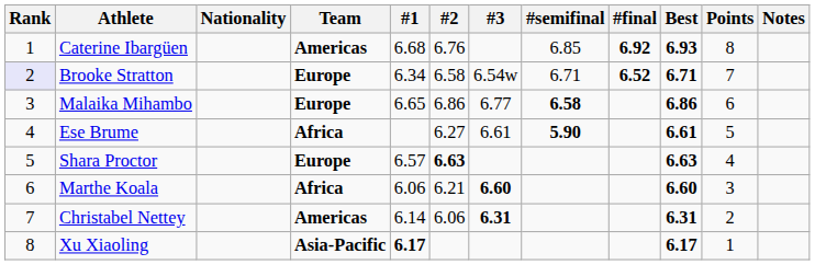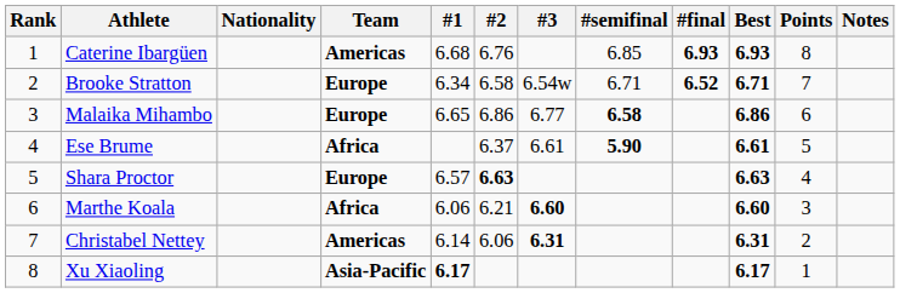Caterine Ibargüen | #final: 6.92 -> 6.93
Brooke Stratton | Rank: lavender background -> no background
Ese Brume | #2: 6.27 -> 6.37
